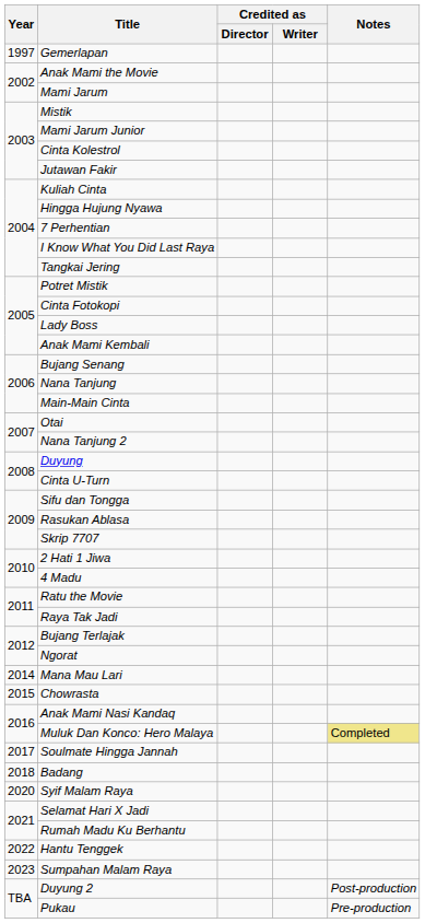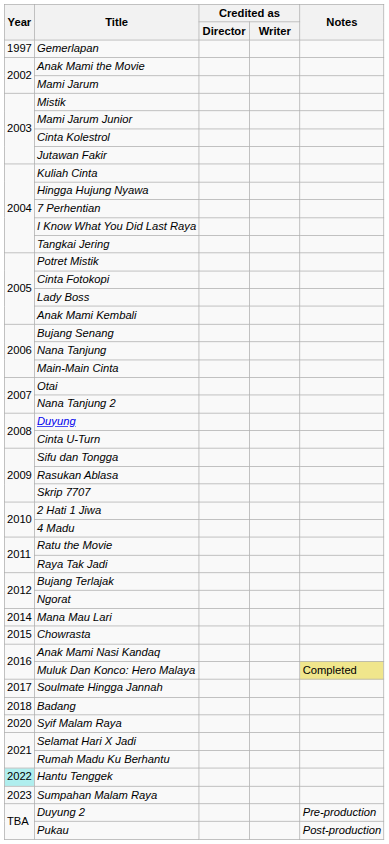Hantu Tenggek | Year: no background -> paleturquoise background
Duyung 2 | Notes: Post-production -> Pre-production
Pukau | Notes: Pre-production -> Post-production
